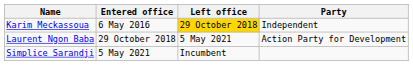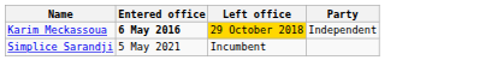Karim Meckassoua | Entered office: normal -> bold
- row: Laurent Ngon Baba | 29 October 2018 | 5 May 2021 | Action Party for Development
